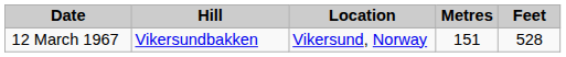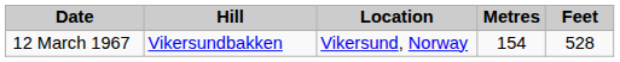12 March 1967 | Metres: 151 -> 154
